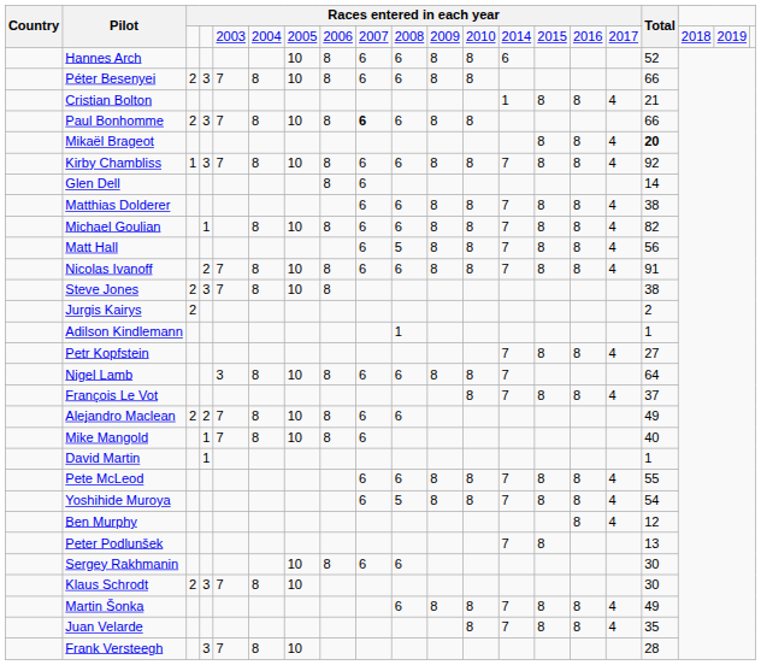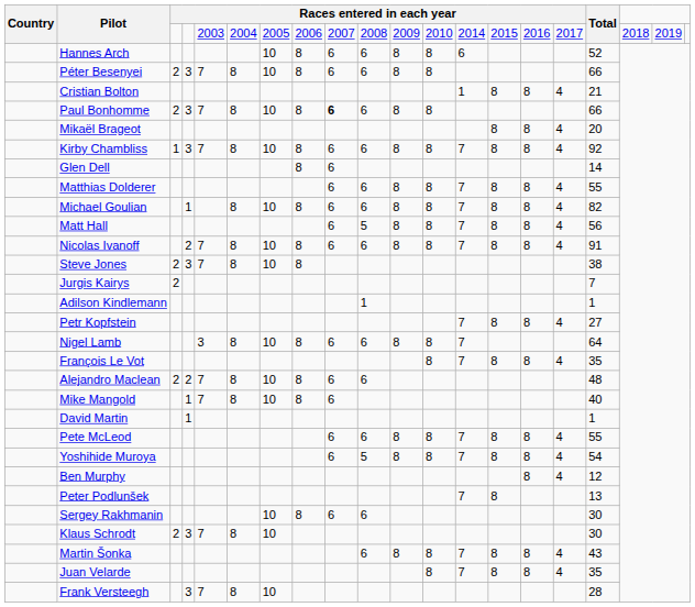Mikaël Brageot | Total: bold -> normal
Matthias Dolderer | Total: 38 -> 55
Jurgis Kairys | Total: 2 -> 7
François Le Vot | Total: 37 -> 35
Alejandro Maclean | Total: 49 -> 48
Martin Šonka | Total: 49 -> 43
